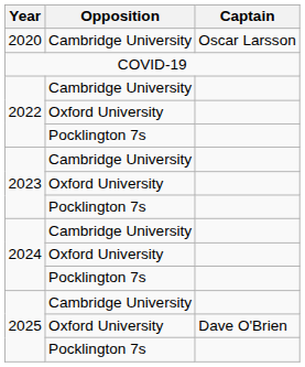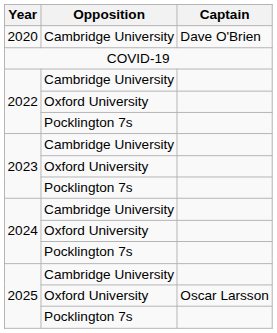2020 | Captain: Oscar Larsson -> Dave O'Brien
2025 / Oxford University | Captain: Dave O'Brien -> Oscar Larsson
